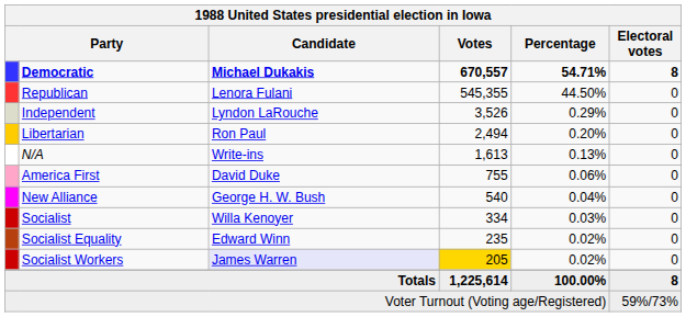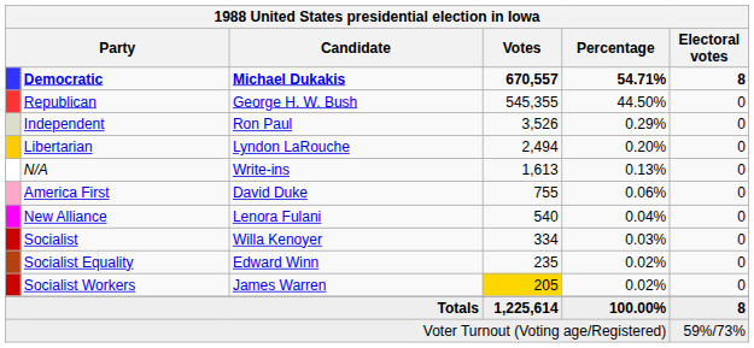Republican | Candidate: Lenora Fulani -> George H. W. Bush
Independent | Candidate: Lyndon LaRouche -> Ron Paul
Libertarian | Candidate: Ron Paul -> Lyndon LaRouche
New Alliance | Candidate: George H. W. Bush -> Lenora Fulani
Socialist Workers | Candidate: lavender background -> no background
